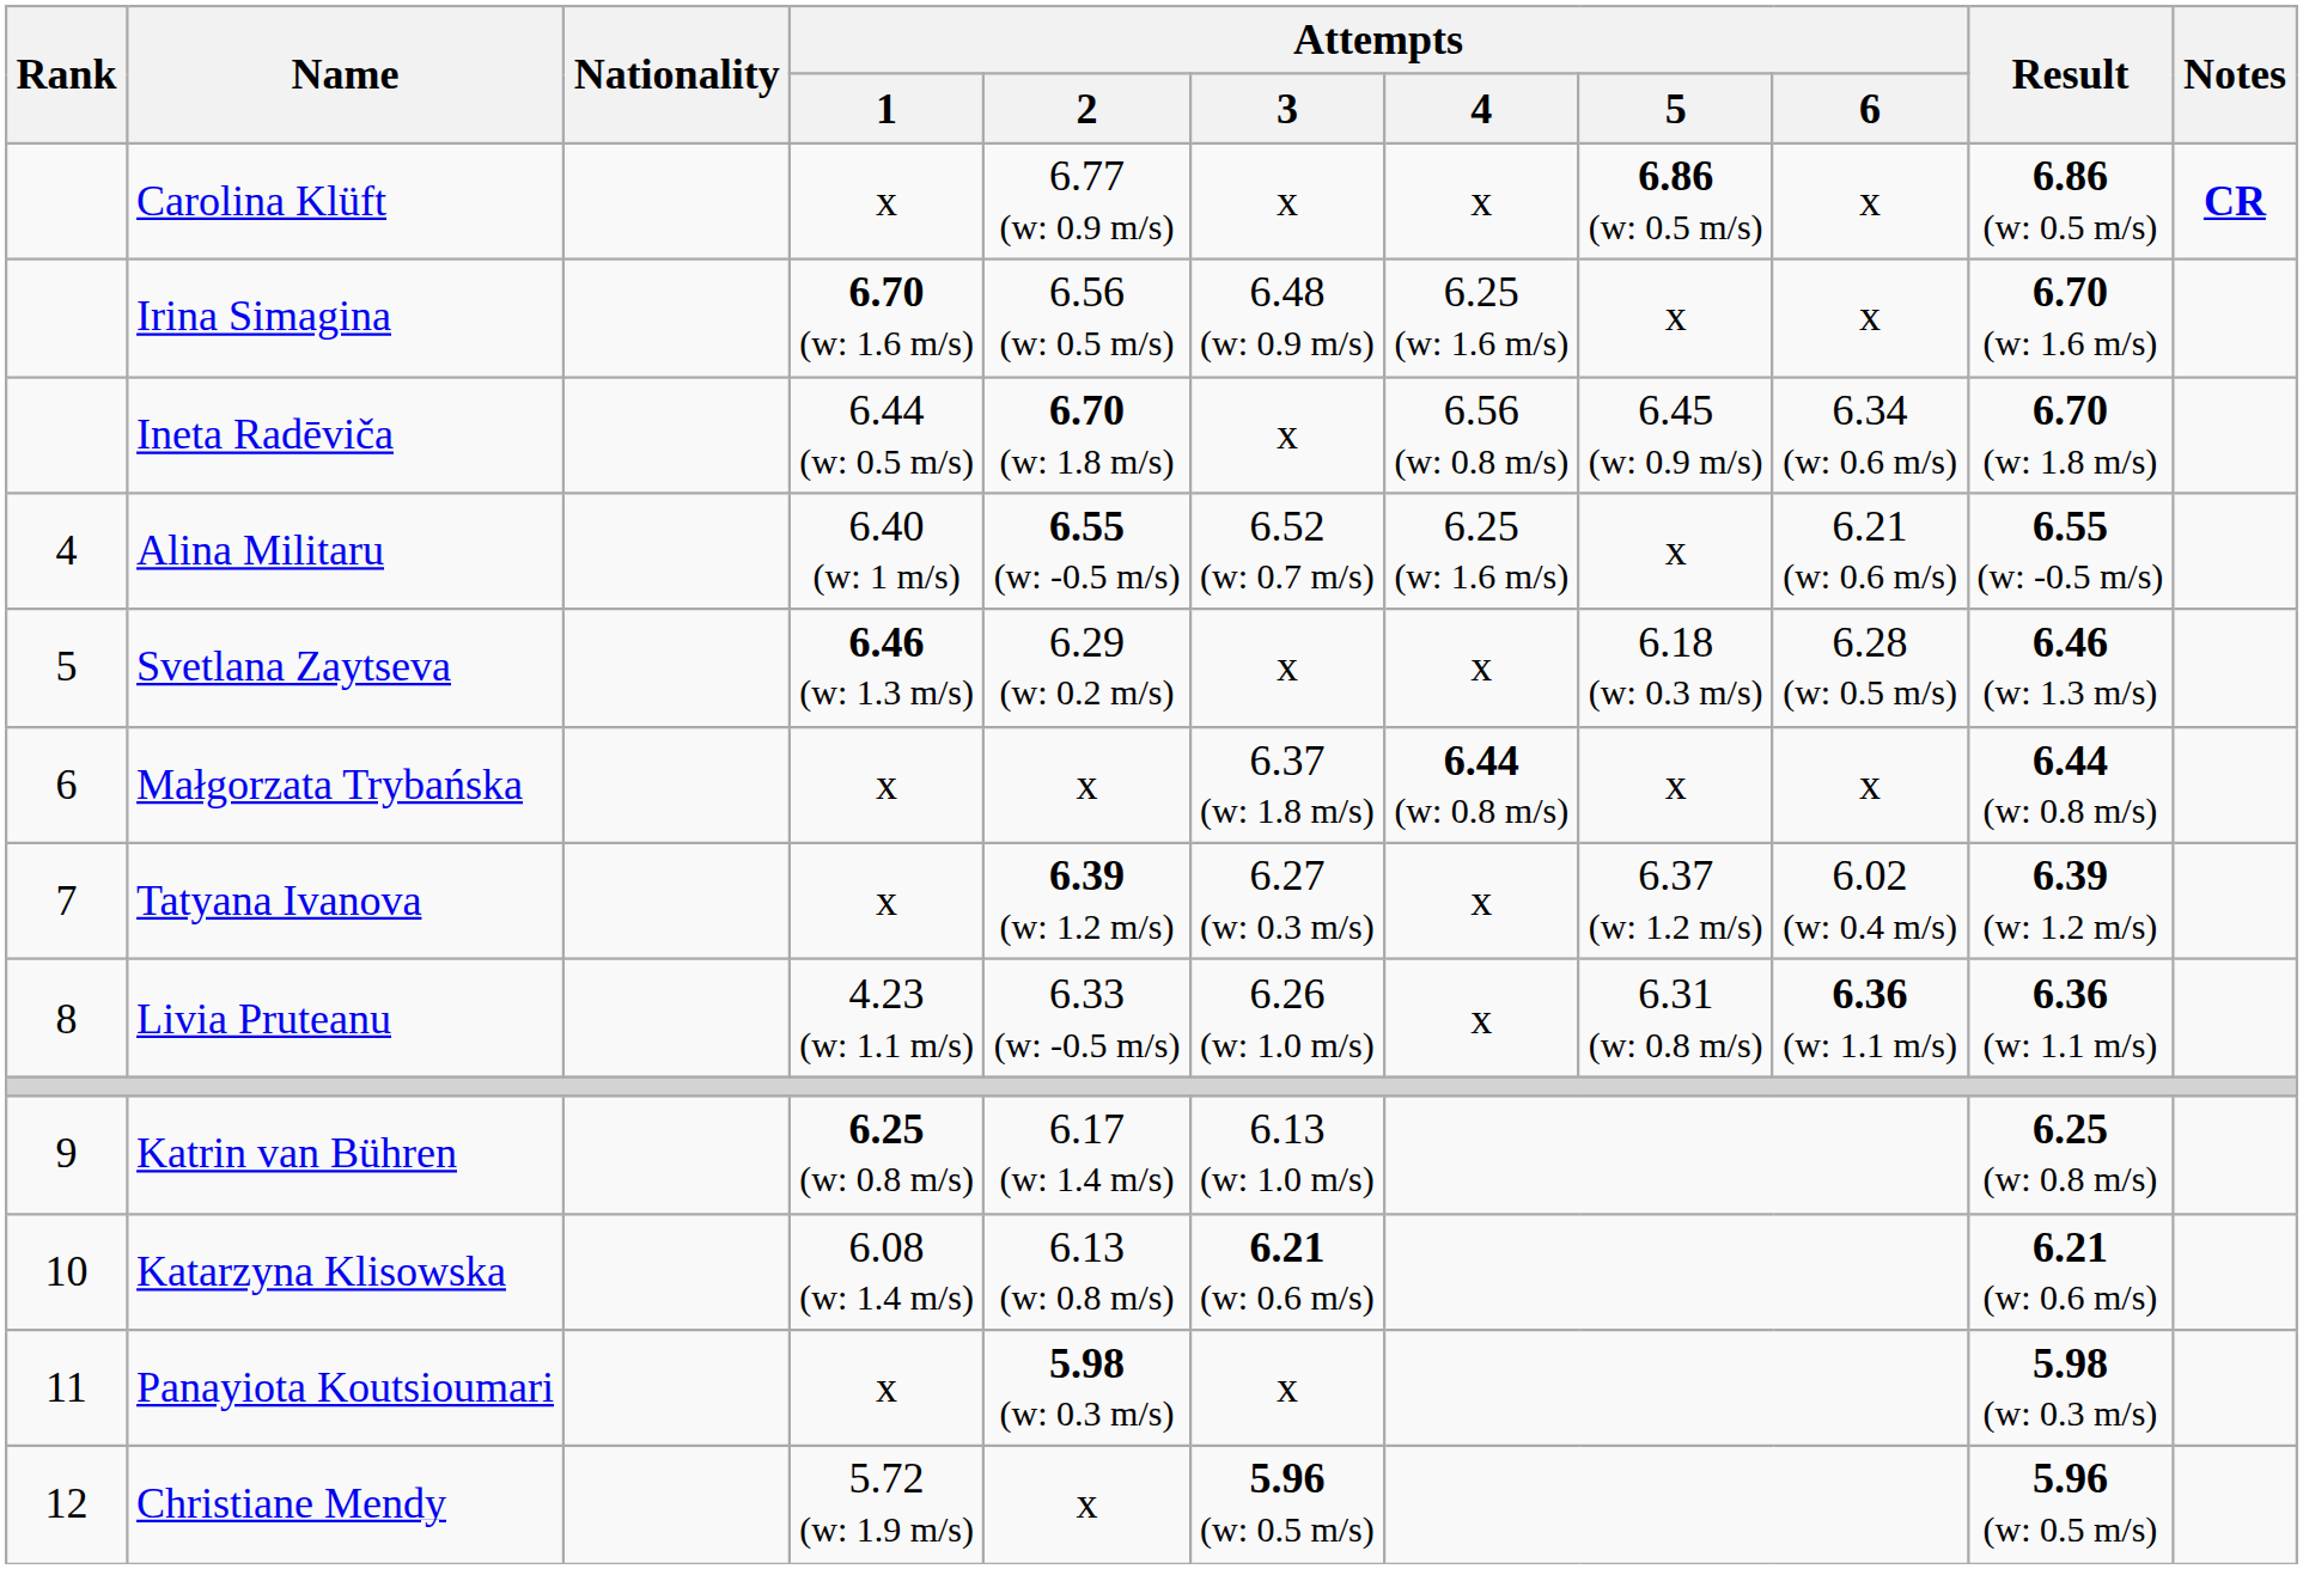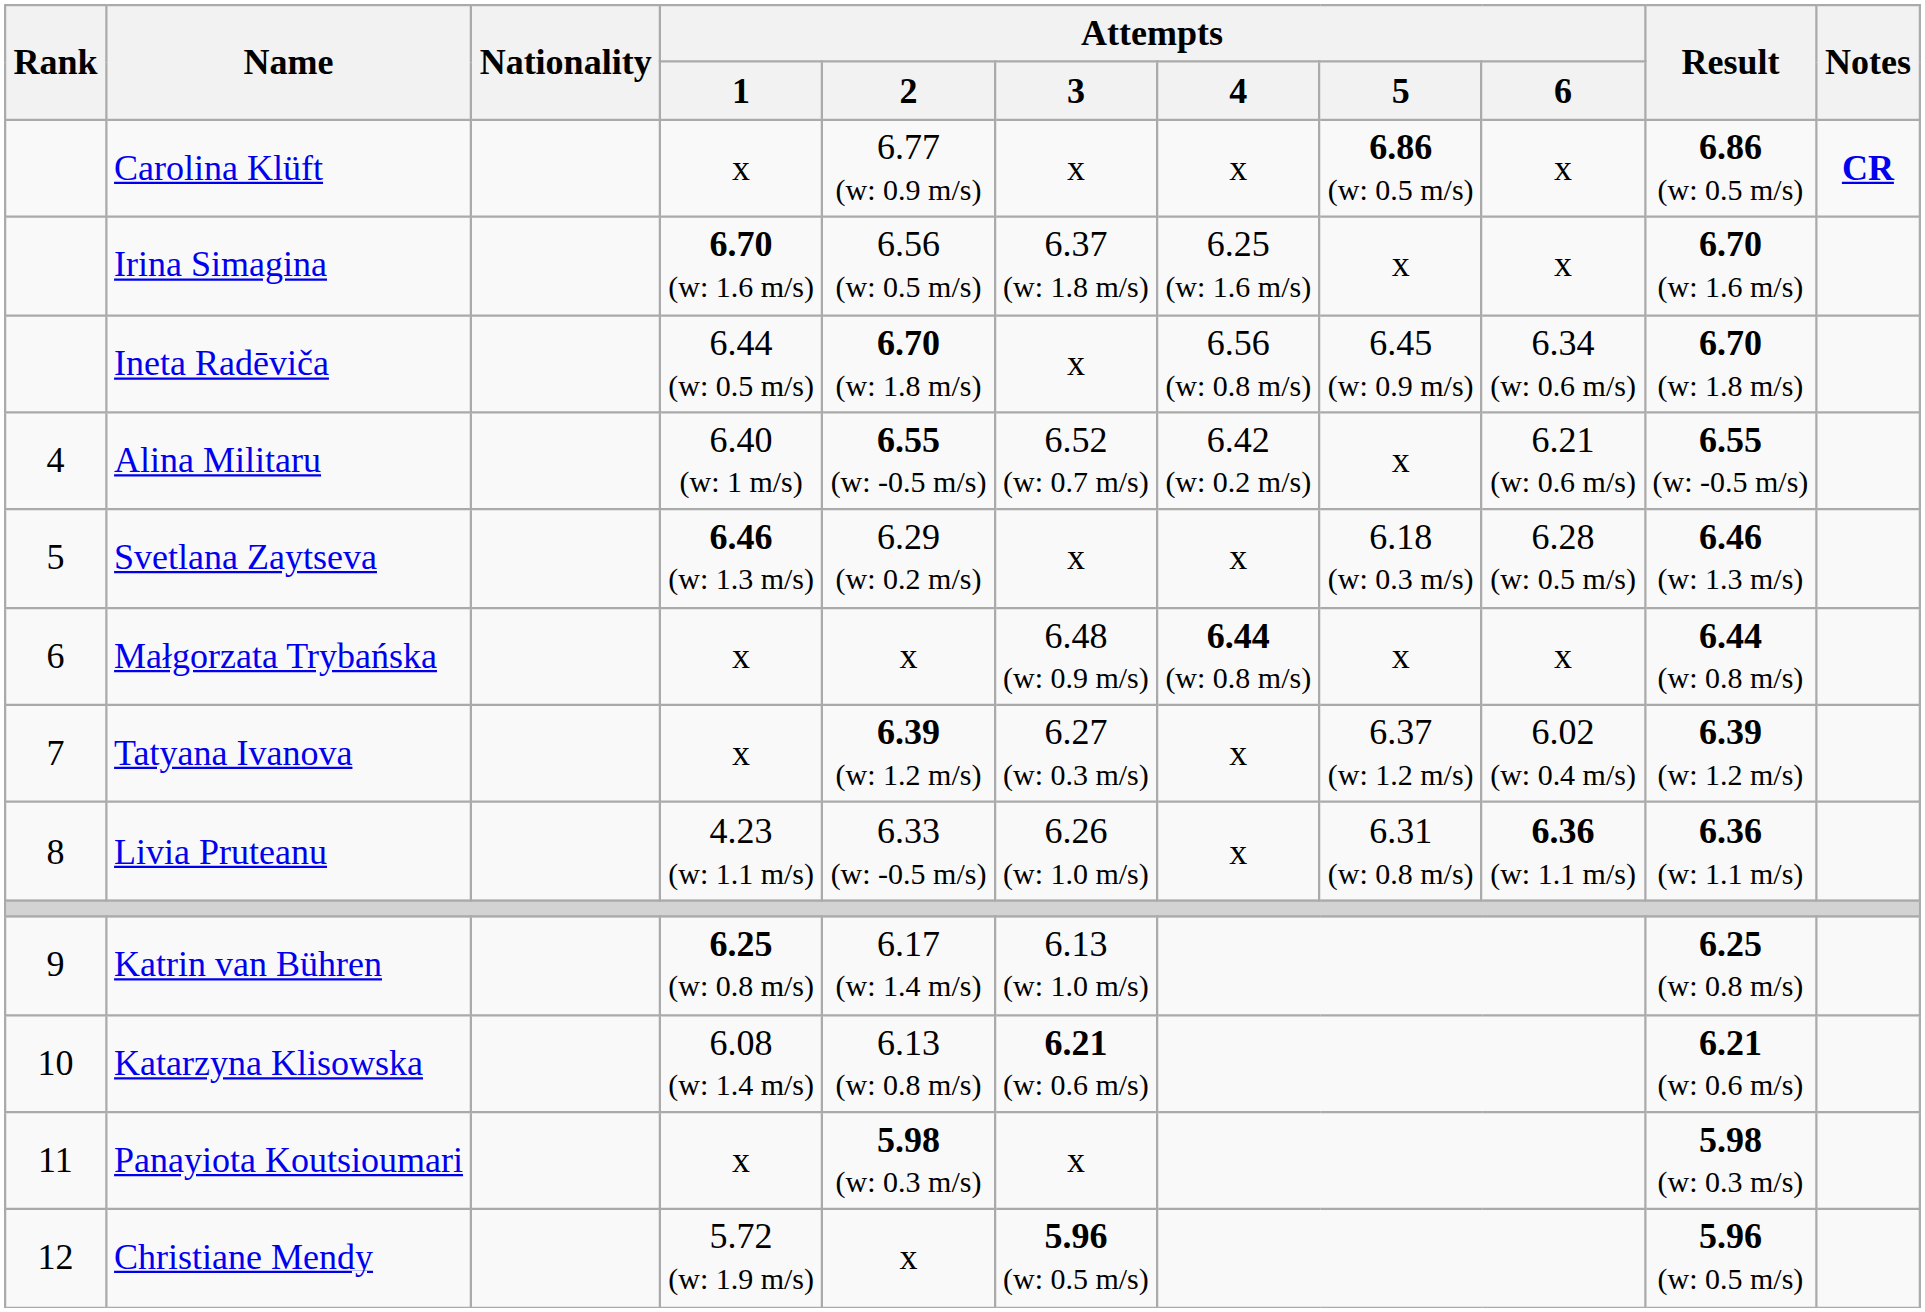Irina Simagina | Attempts / 3: 6.48 (w: 0.9 m/s) -> 6.37 (w: 1.8 m/s)
Alina Militaru | Attempts / 4: 6.25 (w: 1.6 m/s) -> 6.42 (w: 0.2 m/s)
Małgorzata Trybańska | Attempts / 3: 6.37 (w: 1.8 m/s) -> 6.48 (w: 0.9 m/s)
